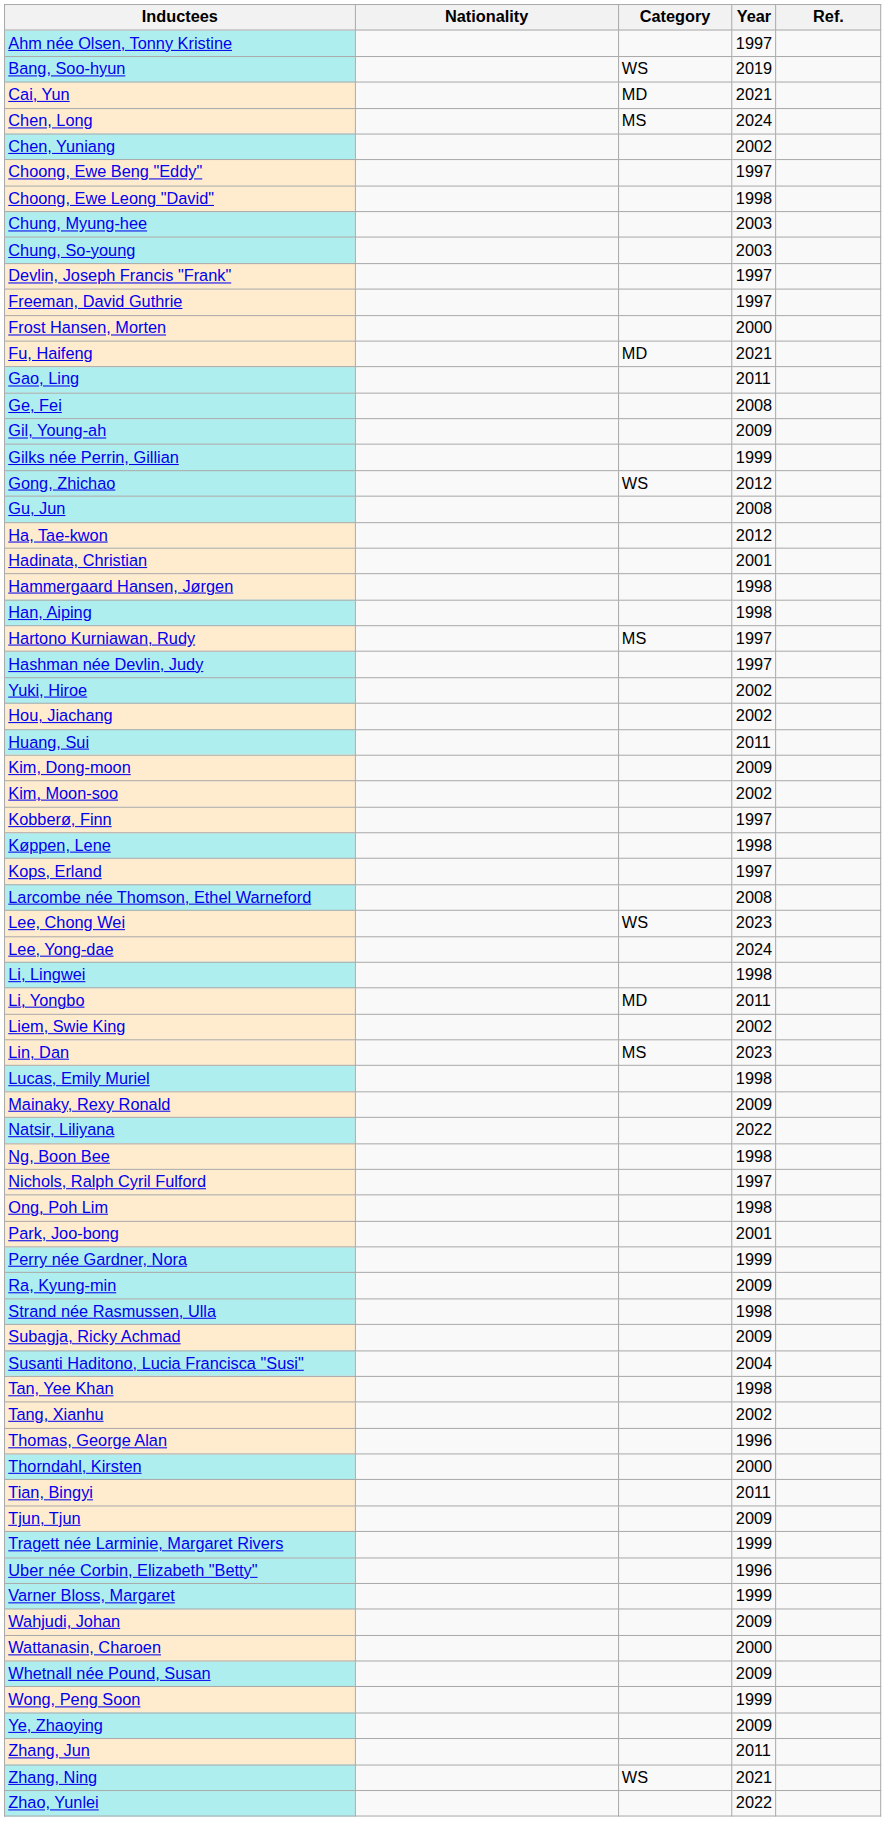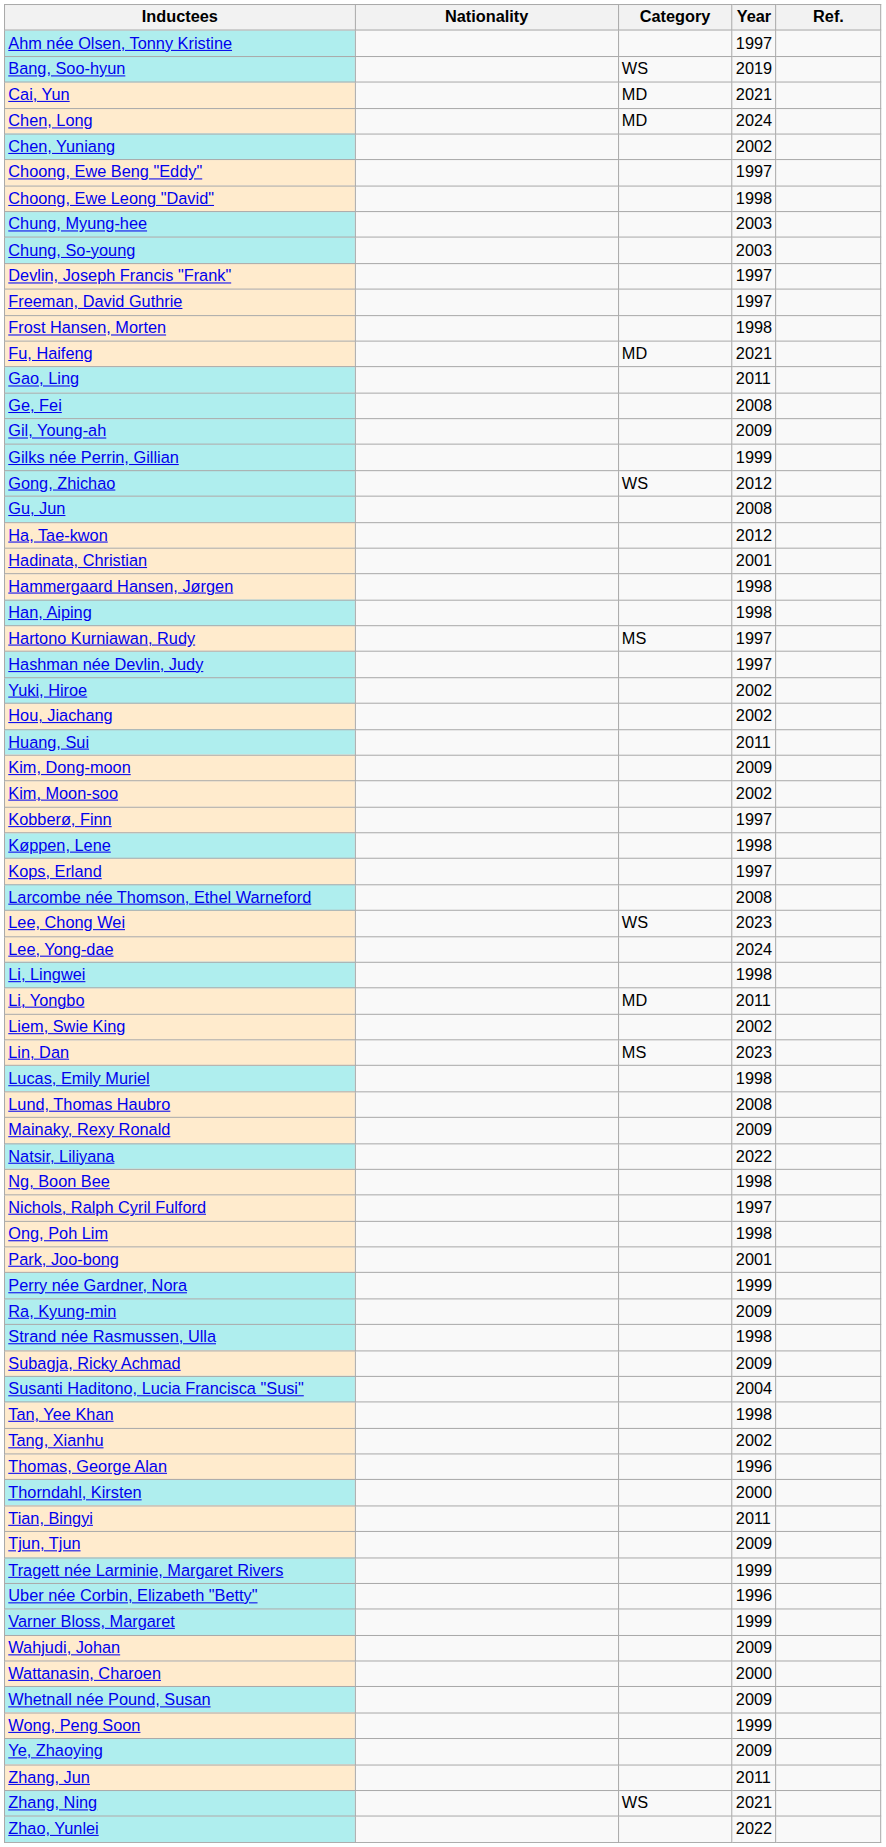Chen, Long | Category: MS -> MD
Frost Hansen, Morten | Year: 2000 -> 1998
+ row: Lund, Thomas Haubro | 2008
